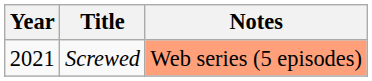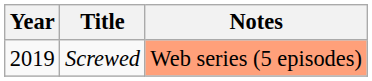Screwed | Year: 2021 -> 2019
